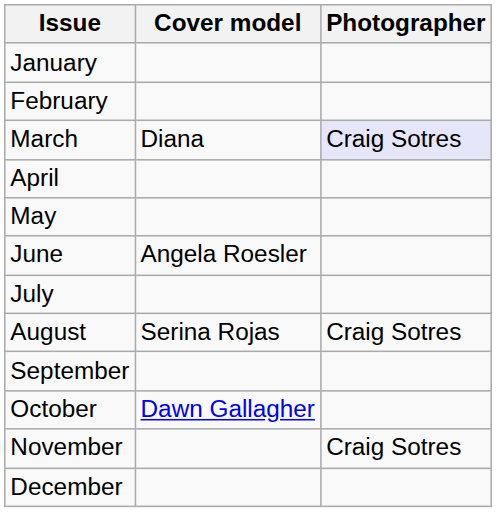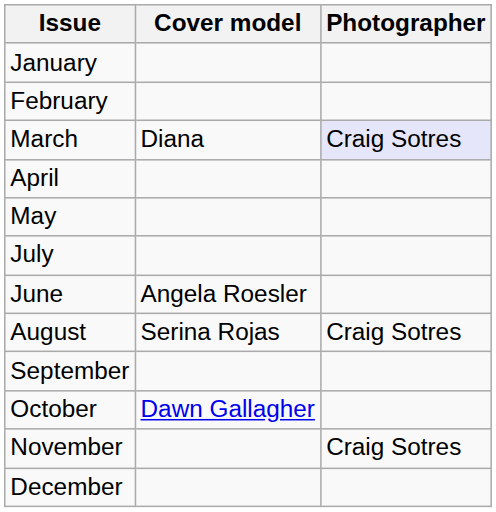rows swapped: June <-> July
